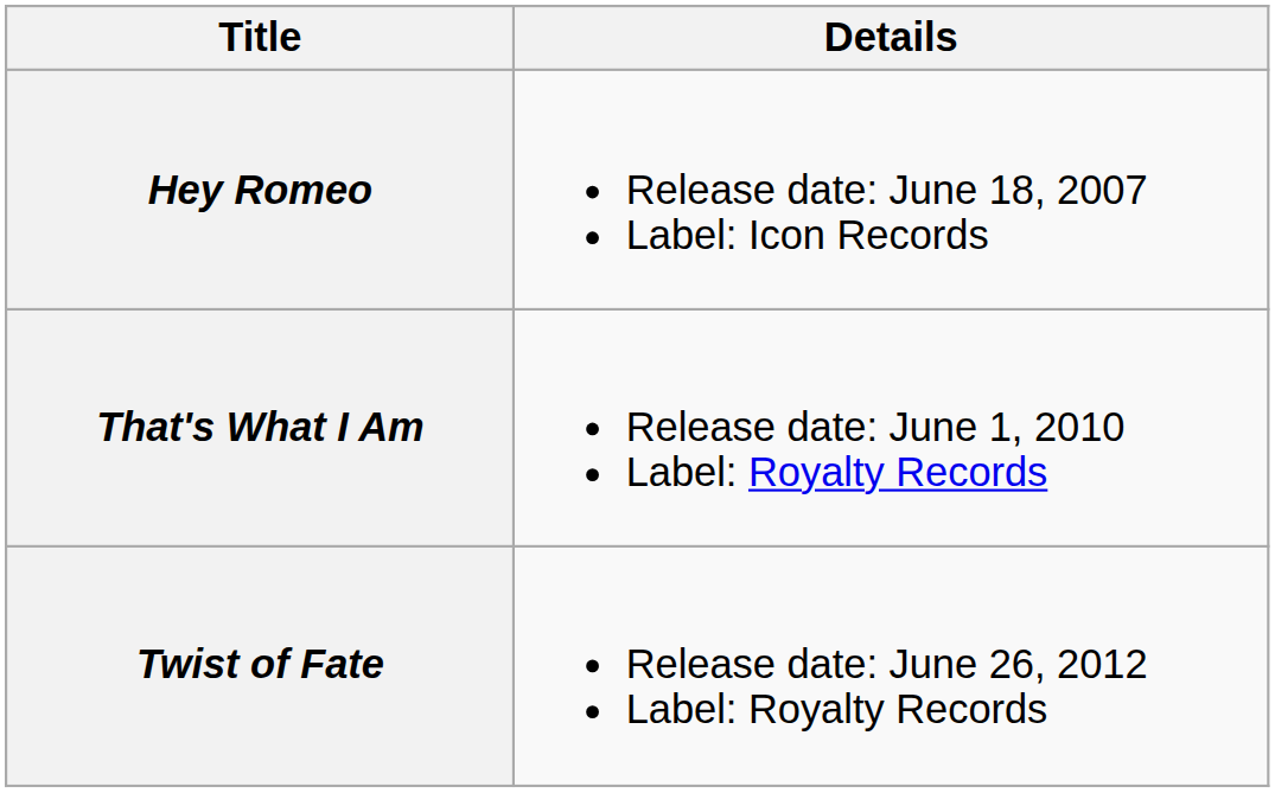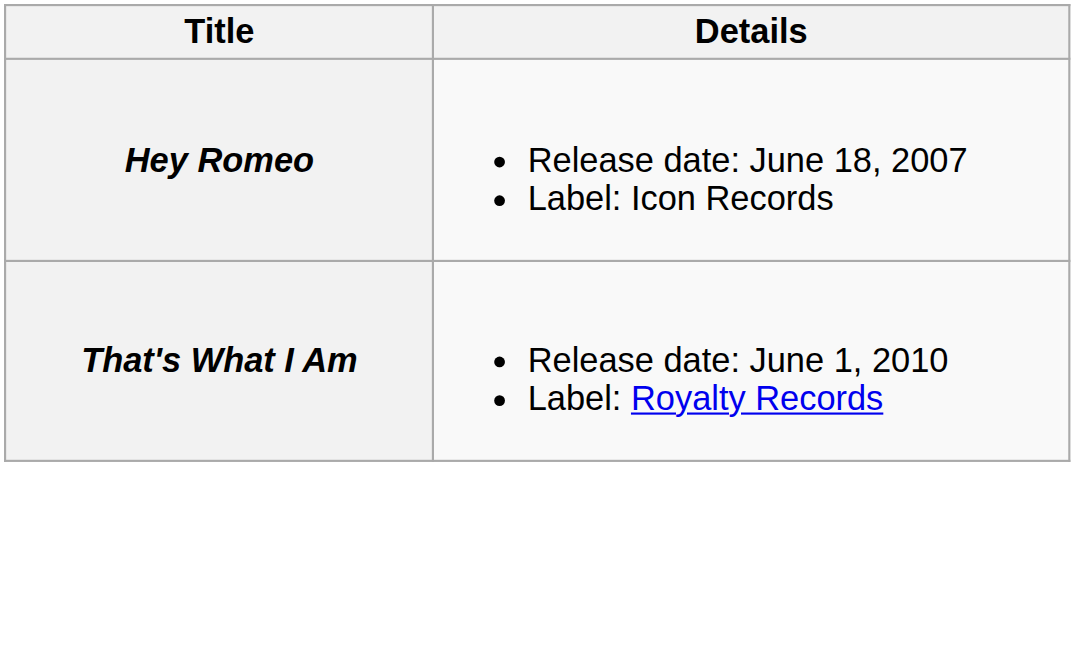- row: Twist of Fate | Release date: June 26, 2012 Label: Royalty Records
